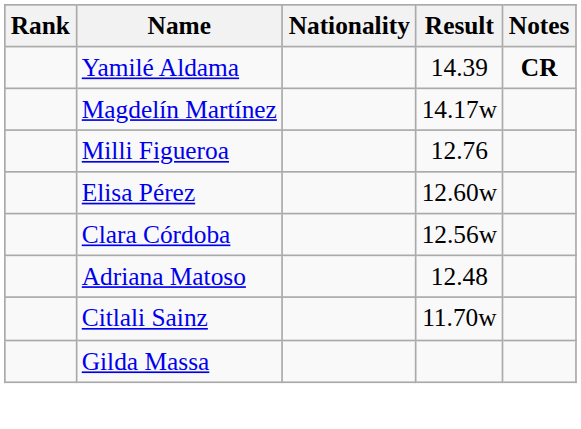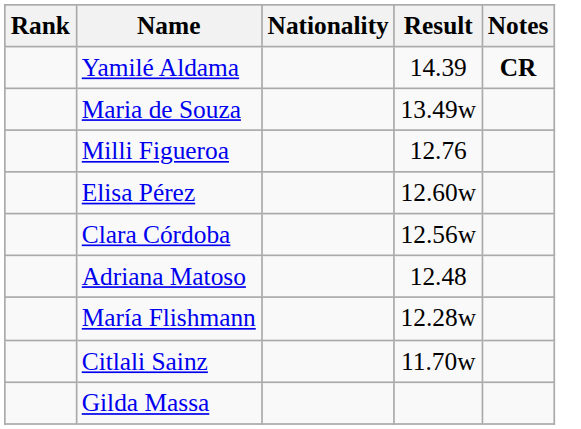- row: Magdelín Martínez | 14.17w
+ row: Maria de Souza | 13.49w
+ row: María Flishmann | 12.28w
